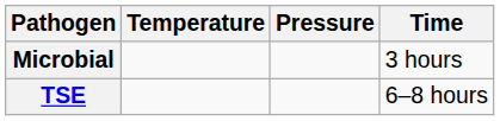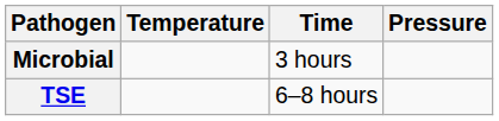columns swapped: Pressure <-> Time
